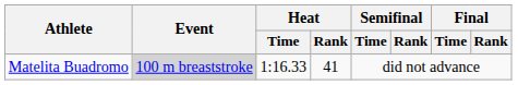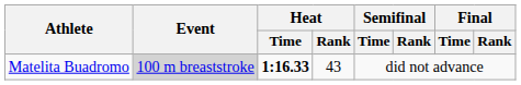Matelita Buadromo | Heat / Time: normal -> bold
Matelita Buadromo | Heat / Rank: 41 -> 43
